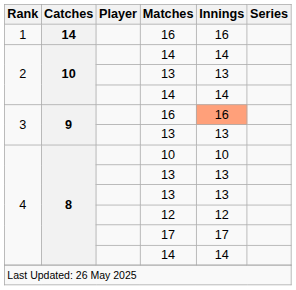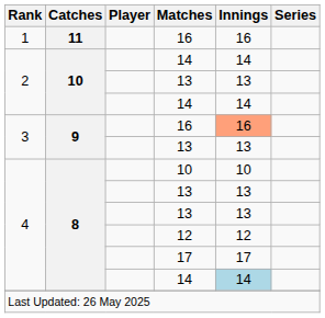1 / 16 | Catches: 14 -> 11
4 / 14 | Innings: no background -> lightblue background
